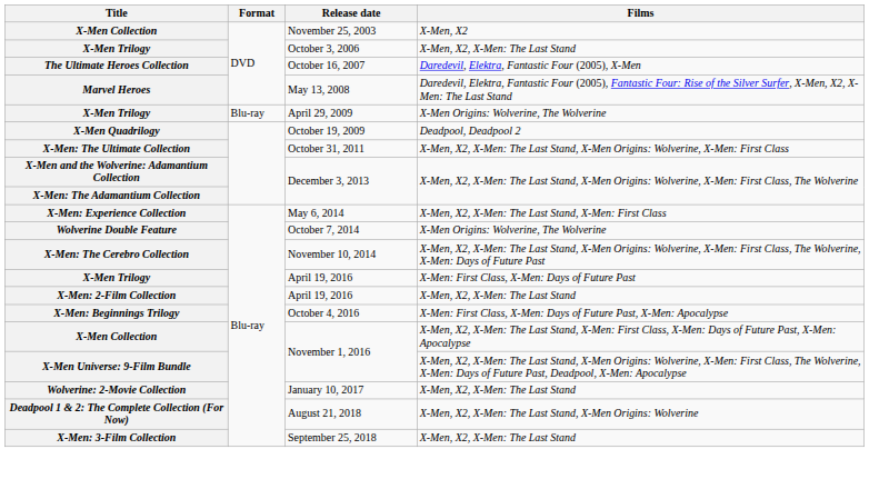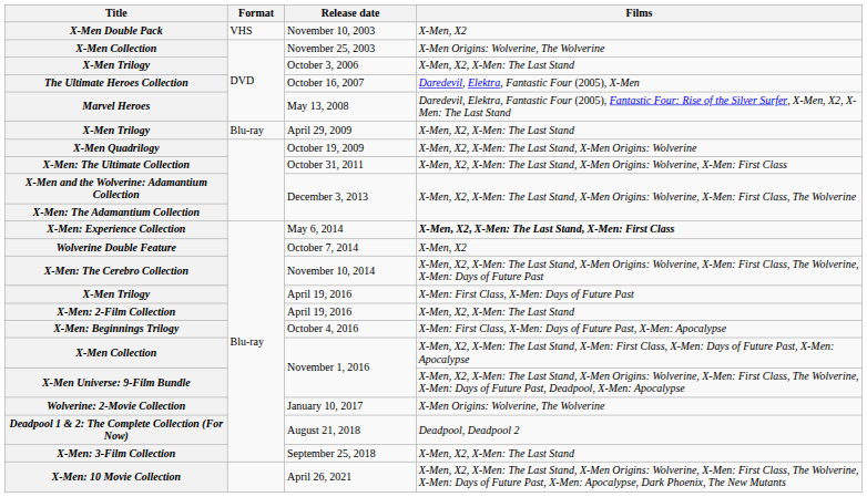+ row: X-Men Double Pack | VHS | November 10, 2003 | X-Men, X2
November 25, 2003 | Films: X-Men, X2 -> X-Men Origins: Wolverine, The Wolverine
April 29, 2009 | Films: X-Men Origins: Wolverine, The Wolverine -> X-Men, X2, X-Men: The Last Stand
October 19, 2009 | Films: Deadpool, Deadpool 2 -> X-Men, X2, X-Men: The Last Stand, X-Men Origins: Wolverine
May 6, 2014 | Films: normal -> bold
October 7, 2014 | Films: X-Men Origins: Wolverine, The Wolverine -> X-Men, X2
January 10, 2017 | Films: X-Men, X2, X-Men: The Last Stand -> X-Men Origins: Wolverine, The Wolverine
August 21, 2018 | Films: X-Men, X2, X-Men: The Last Stand, X-Men Origins: Wolverine -> Deadpool, Deadpool 2
+ row: X-Men: 10 Movie Collection | April 26, 2021 | X-Men, X2, X-Men: The Last Stand, X-Men Origins: Wolverine, X-Men: First Class, The Wolverine, X-Men: Days of Future Past, X-Men: Apocalypse, Dark Phoenix, The New Mutants
